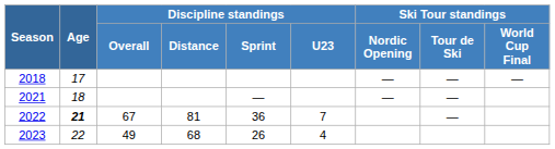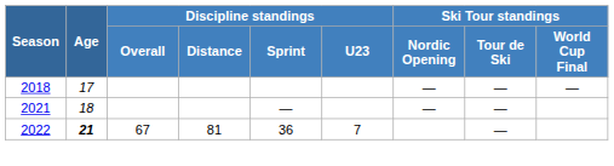- row: 2023 | 22 | 49 | 68 | 26 | 4
